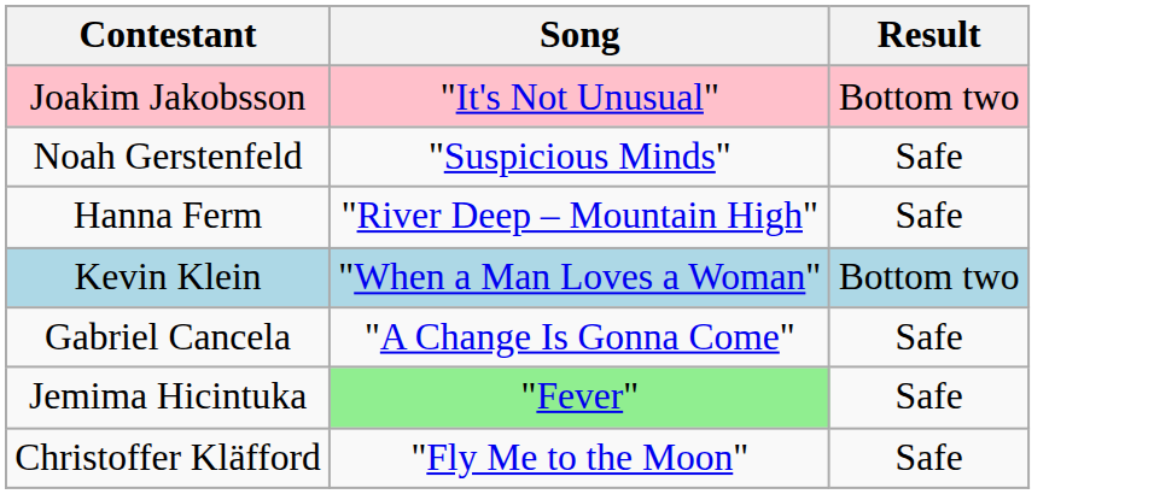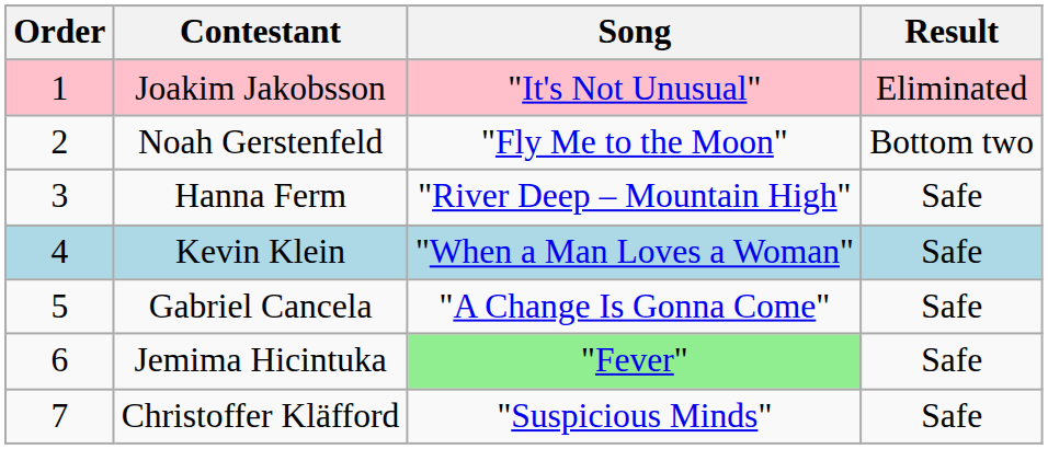+ column: Order | 1 | 2 | 3 | 4 | 5 | 6 | 7
Joakim Jakobsson | Result: Bottom two -> Eliminated
Noah Gerstenfeld | Song: "Suspicious Minds" -> "Fly Me to the Moon"
Noah Gerstenfeld | Result: Safe -> Bottom two
Kevin Klein | Result: Bottom two -> Safe
Christoffer Kläfford | Song: "Fly Me to the Moon" -> "Suspicious Minds"
